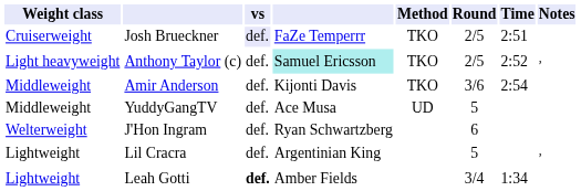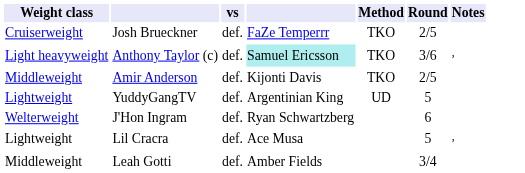- column: Time | 2:51 | 2:52 | 2:54 | 1:34
Josh Brueckner | vs: lavender background -> no background
Anthony Taylor (c) | Round: 2/5 -> 3/6
Amir Anderson | Round: 3/6 -> 2/5
YuddyGangTV | Weight class: Middleweight -> Lightweight
YuddyGangTV | column 4: Ace Musa -> Argentinian King
Lil Cracra | column 4: Argentinian King -> Ace Musa
Leah Gotti | Weight class: Lightweight -> Middleweight
Leah Gotti | vs: bold -> normal
